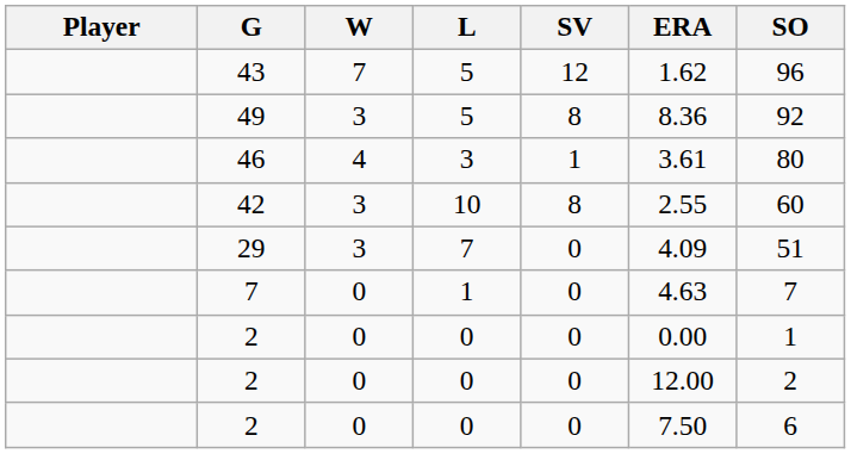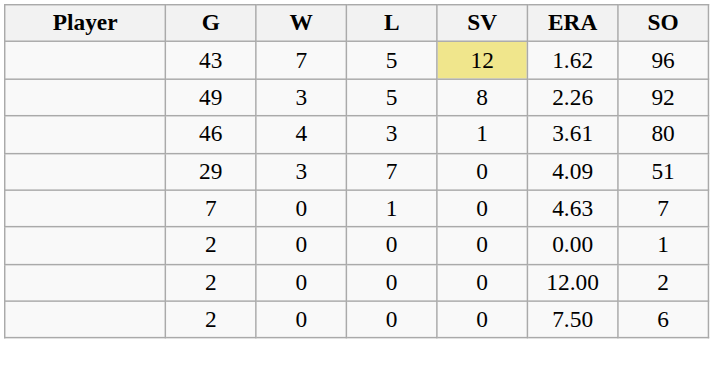43 | SV: no background -> khaki background
49 | ERA: 8.36 -> 2.26
- row: 42 | 3 | 10 | 8 | 2.55 | 60
